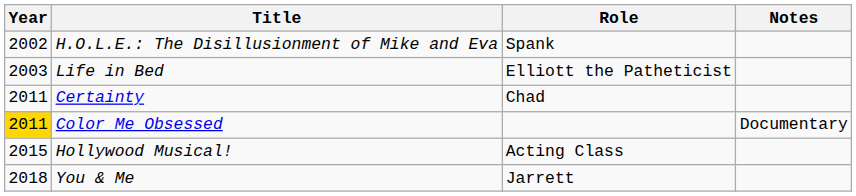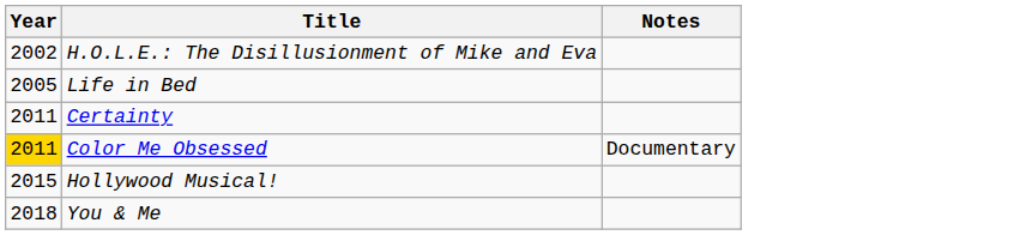- column: Role | Spank | Elliott the Patheticist | Chad | Acting Class | Jarrett
Life in Bed | Year: 2003 -> 2005
